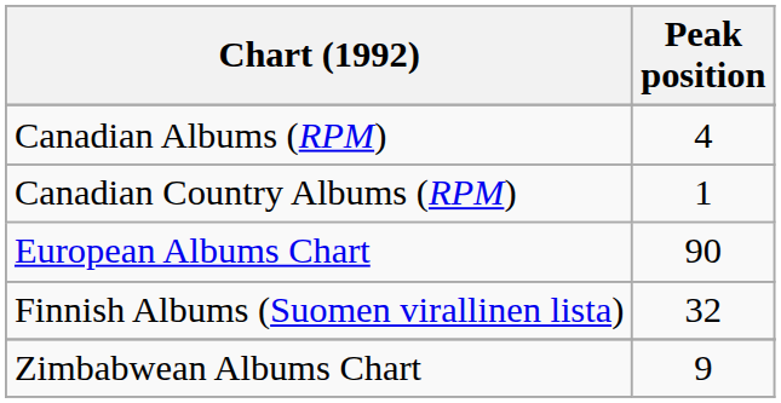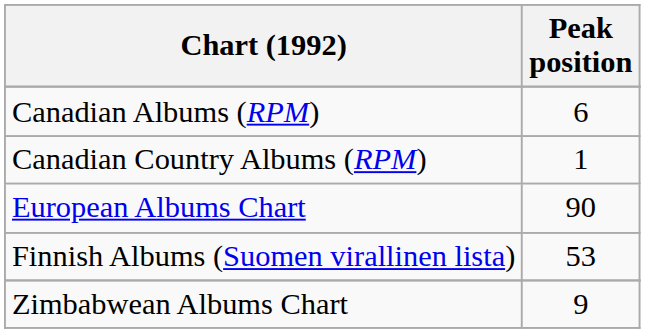Canadian Albums (RPM) | Peak position: 4 -> 6
Finnish Albums (Suomen virallinen lista) | Peak position: 32 -> 53
